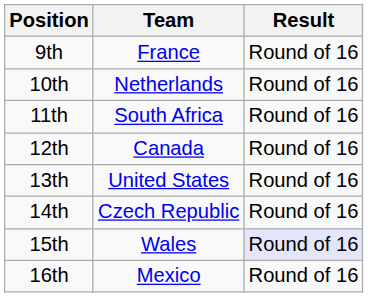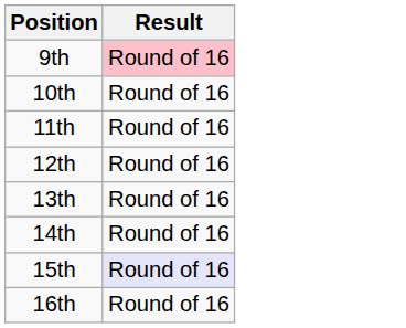- column: Team | France | Netherlands | South Africa | Canada | United States | Czech Republic | Wales | Mexico
9th | Result: no background -> pink background
